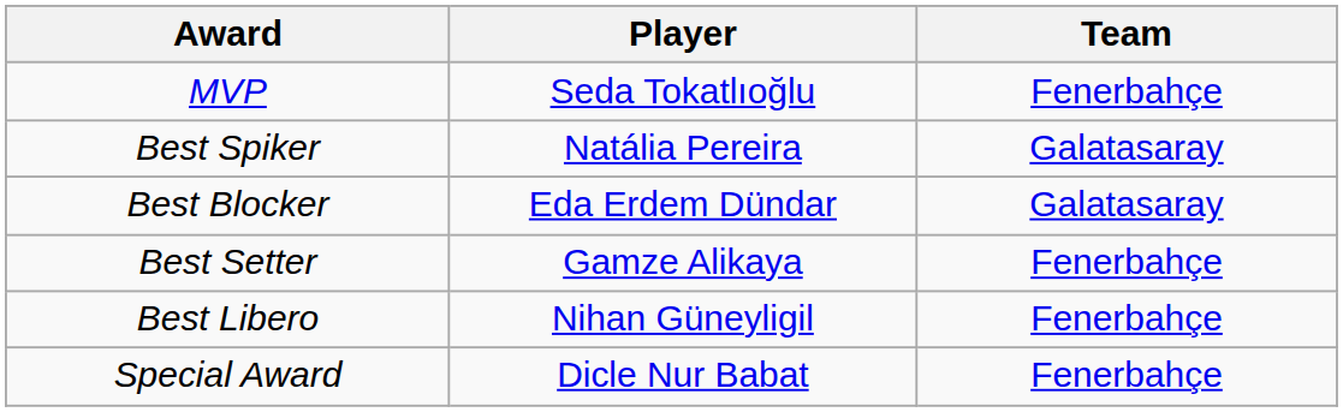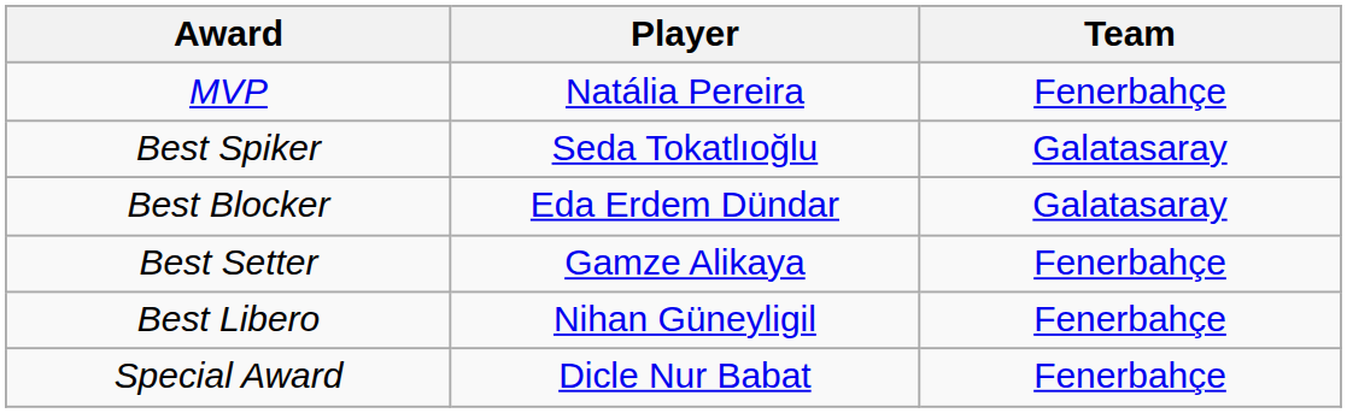MVP | Player: Seda Tokatlıoğlu -> Natália Pereira
Best Spiker | Player: Natália Pereira -> Seda Tokatlıoğlu
